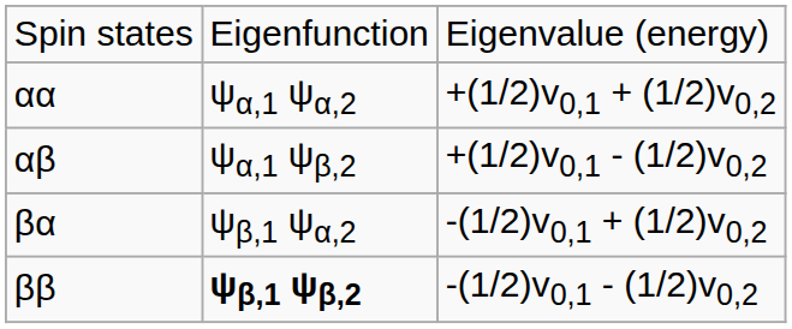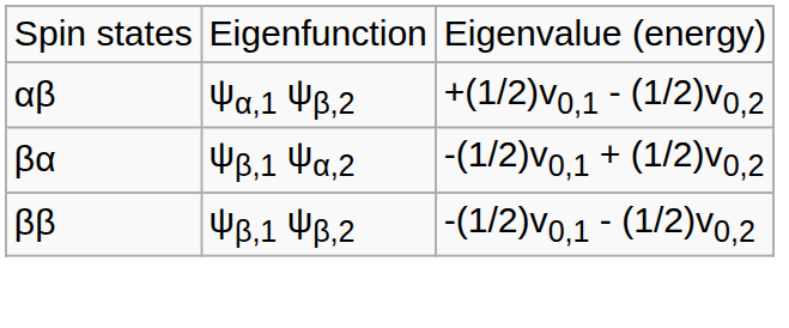- row: αα | ψα,1 ψα,2 | +(1/2)v0,1 + (1/2)v0,2
ββ | column 2: bold -> normal
